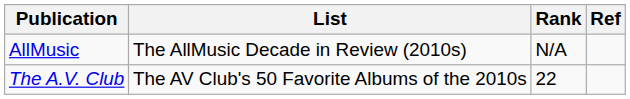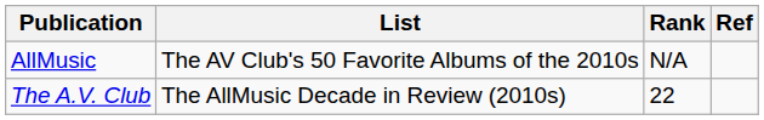AllMusic | List: The AllMusic Decade in Review (2010s) -> The AV Club's 50 Favorite Albums of the 2010s
The A.V. Club | List: The AV Club's 50 Favorite Albums of the 2010s -> The AllMusic Decade in Review (2010s)
